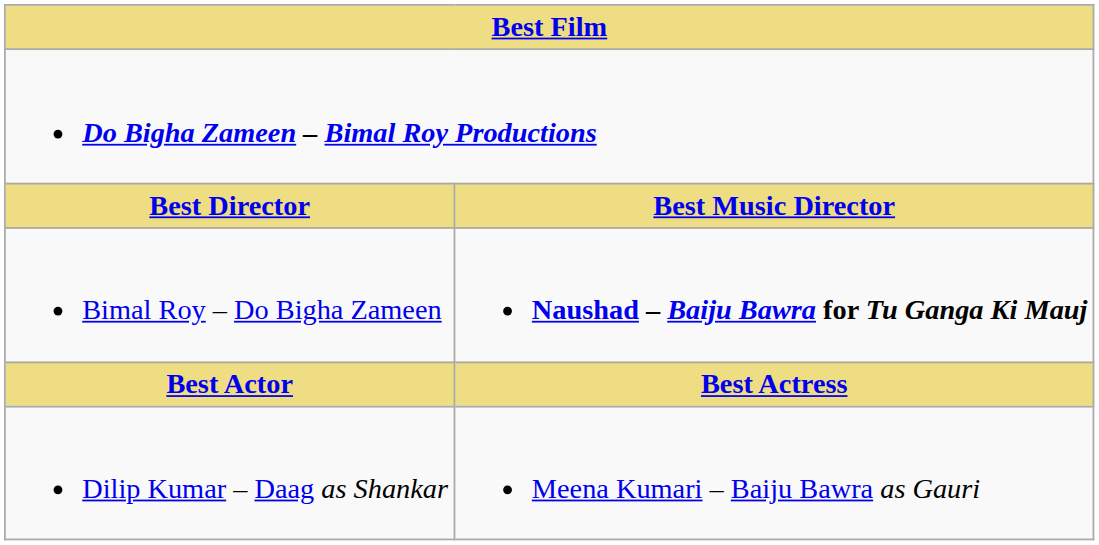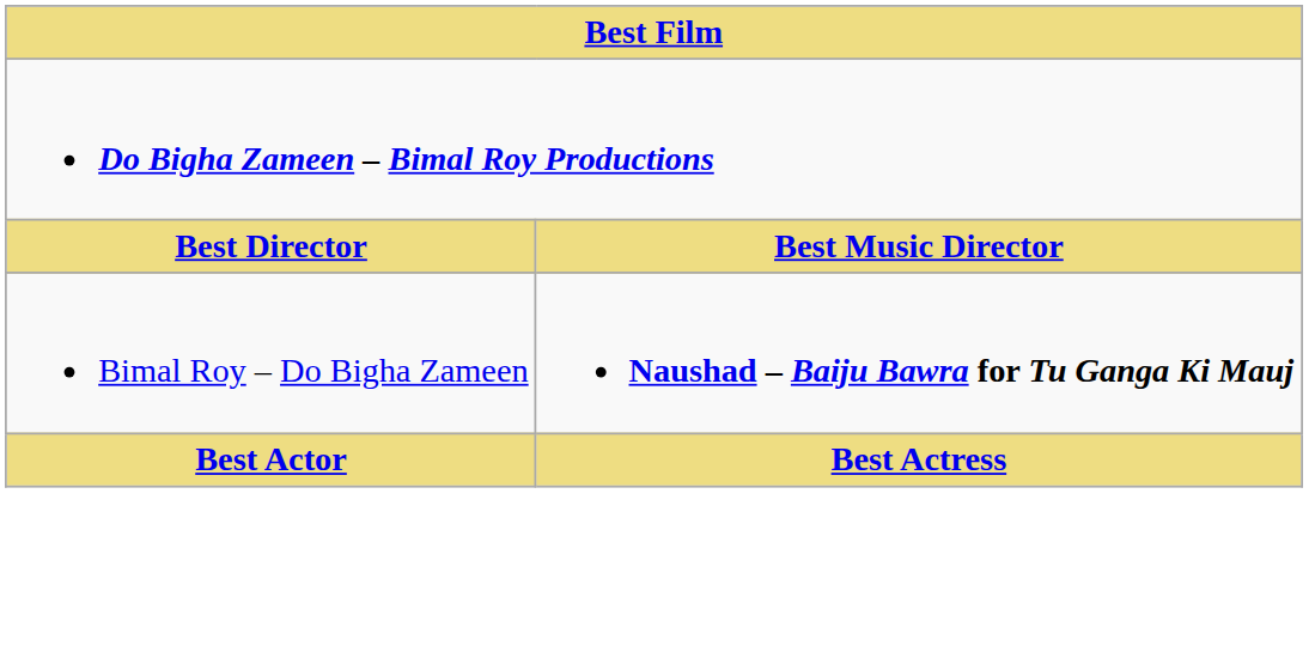- row: Dilip Kumar – Daag as Shankar | Meena Kumari – Baiju Bawra as Gauri
